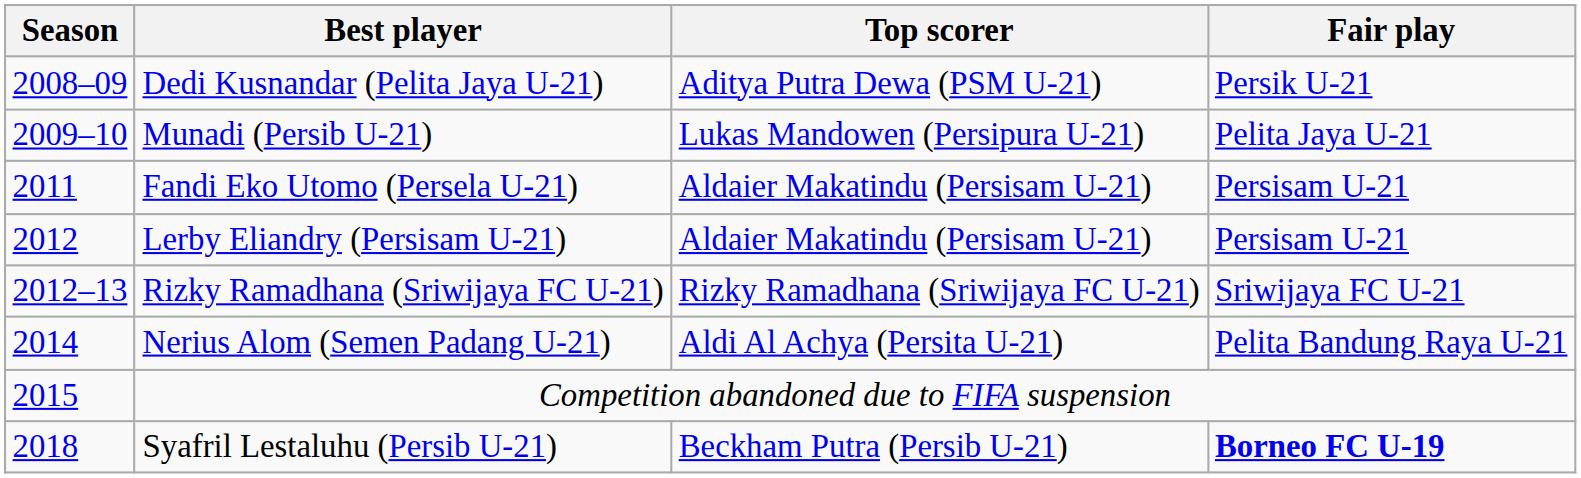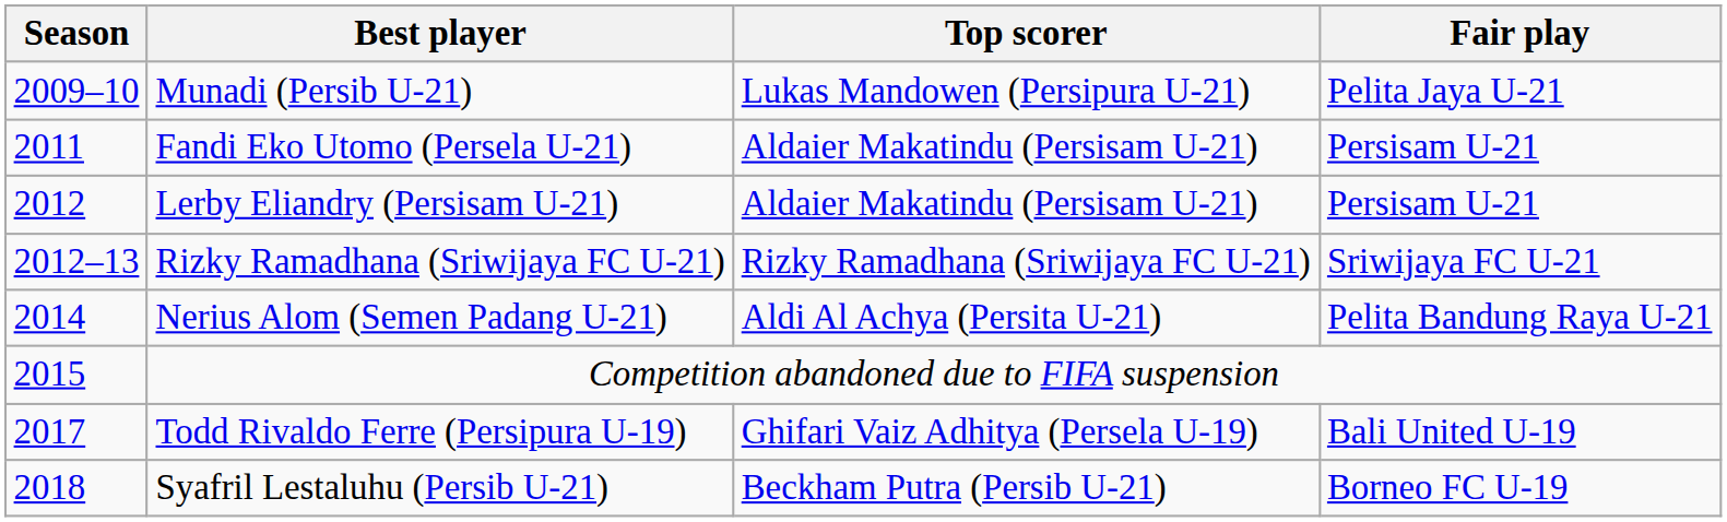- row: 2008–09 | Dedi Kusnandar (Pelita Jaya U-21) | Aditya Putra Dewa (PSM U-21) | Persik U-21
+ row: 2017 | Todd Rivaldo Ferre (Persipura U-19) | Ghifari Vaiz Adhitya (Persela U-19) | Bali United U-19
Syafril Lestaluhu (Persib U-21) | Fair play: bold -> normal
